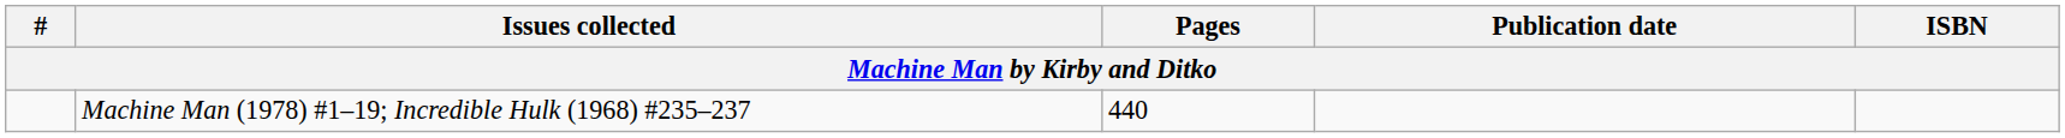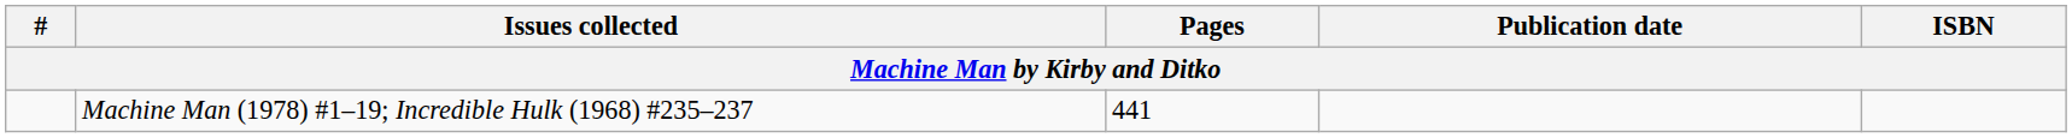Machine Man (1978) #1–19; Incredible Hulk (1968) #235–237 | Pages: 440 -> 441
